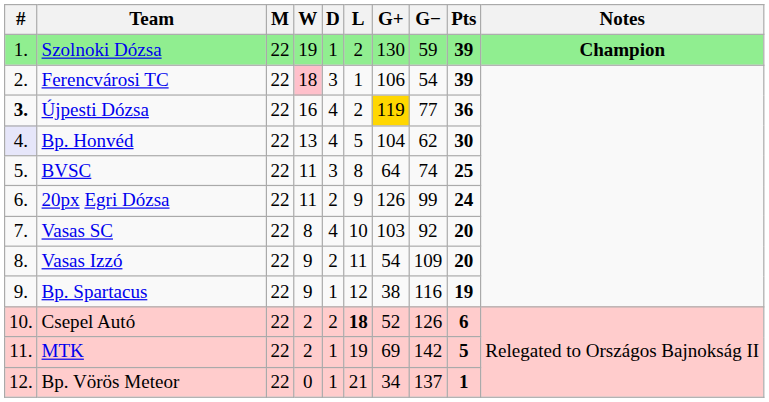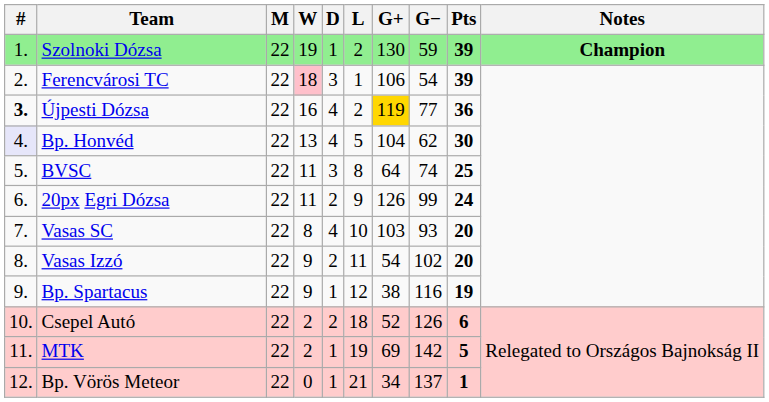Vasas SC | G−: 92 -> 93
Vasas Izzó | G−: 109 -> 102
Csepel Autó | L: bold -> normal
